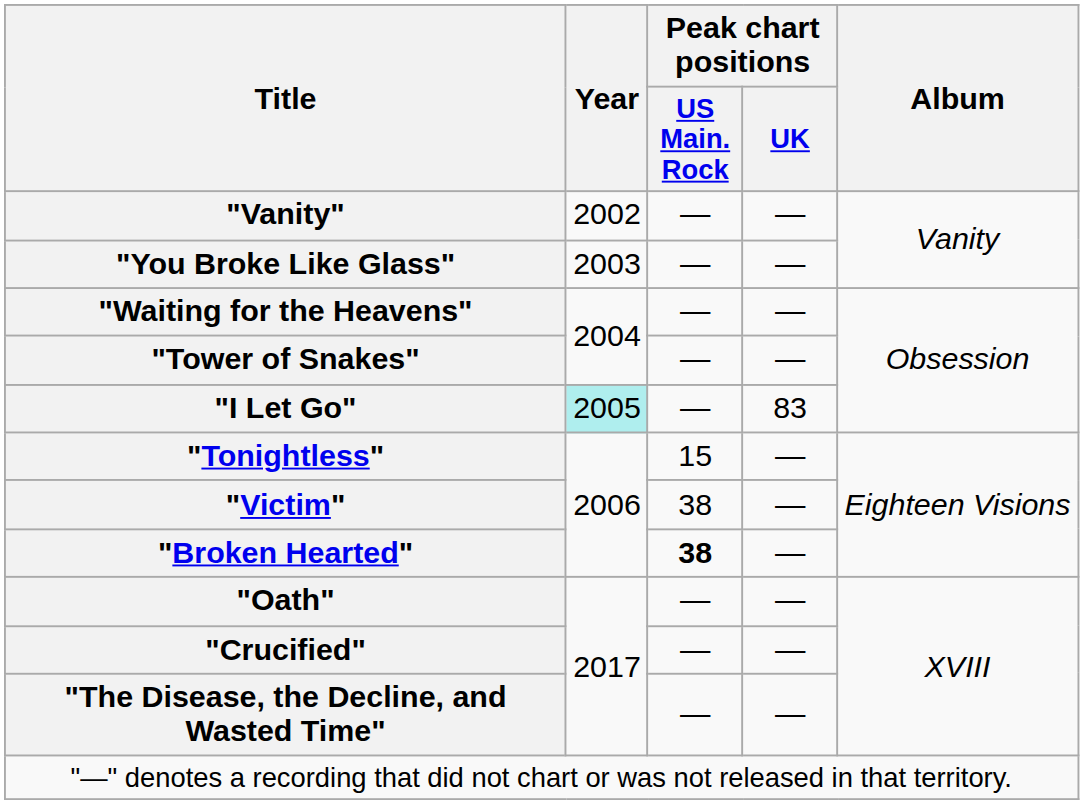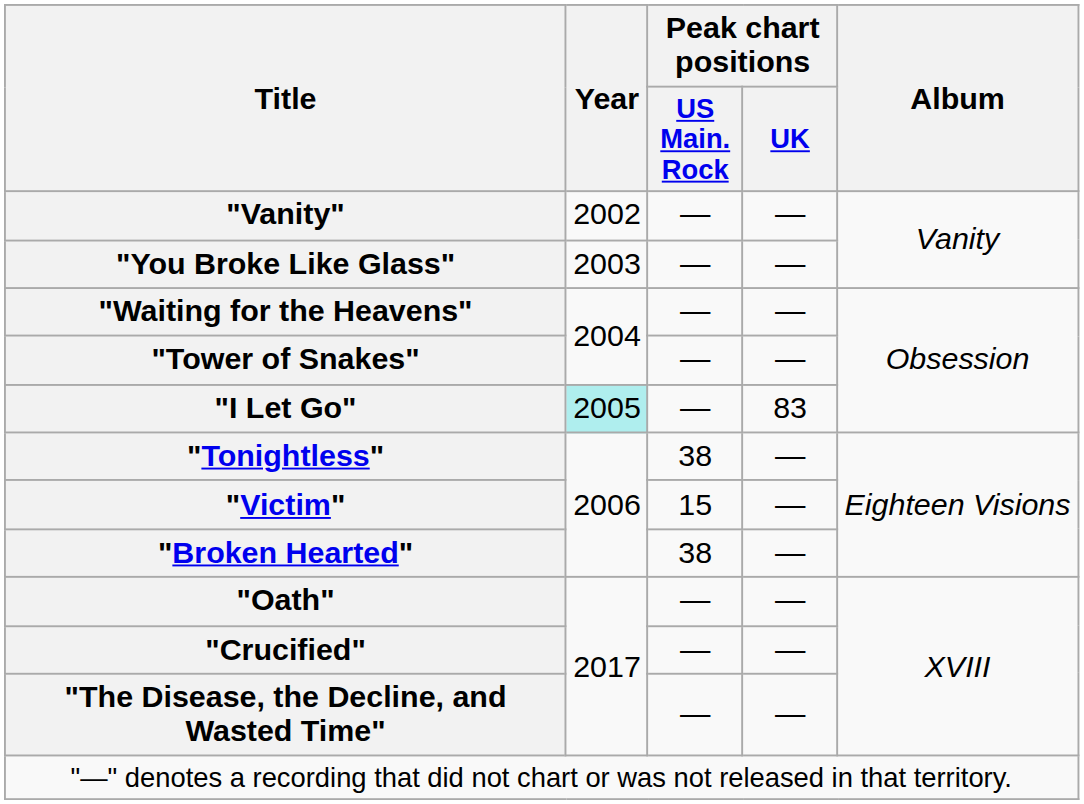"Tonightless" | Peak chart positions / US Main. Rock: 15 -> 38
"Victim" | Peak chart positions / US Main. Rock: 38 -> 15
"Broken Hearted" | Peak chart positions / US Main. Rock: bold -> normal
